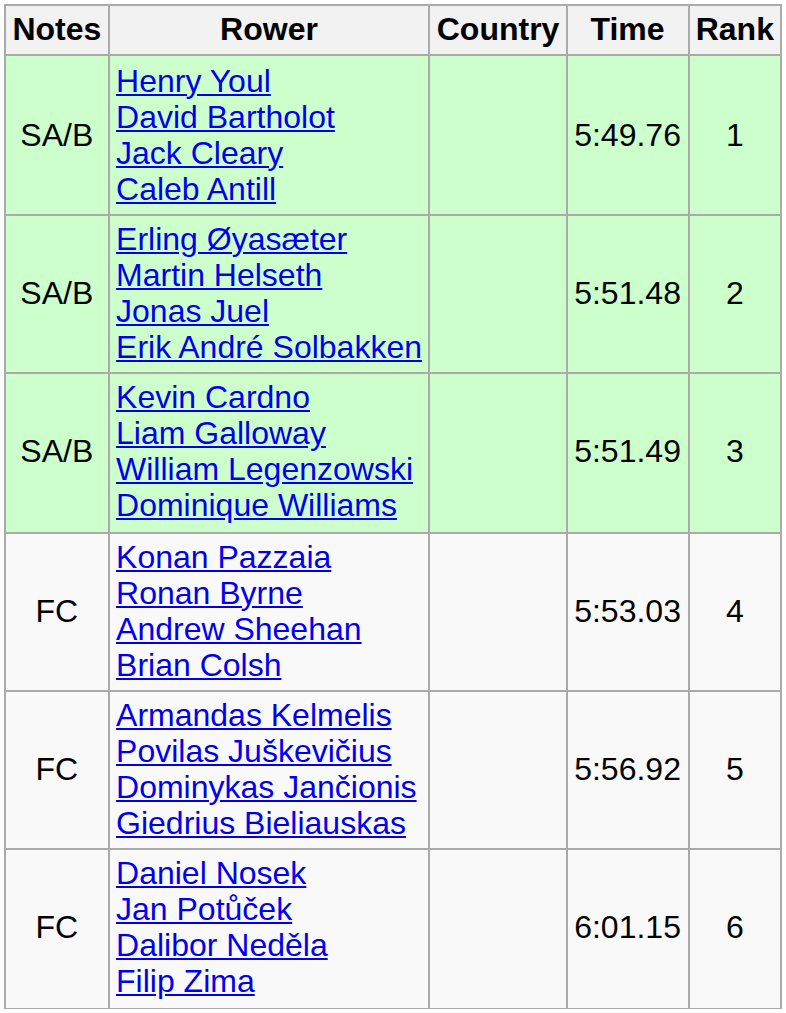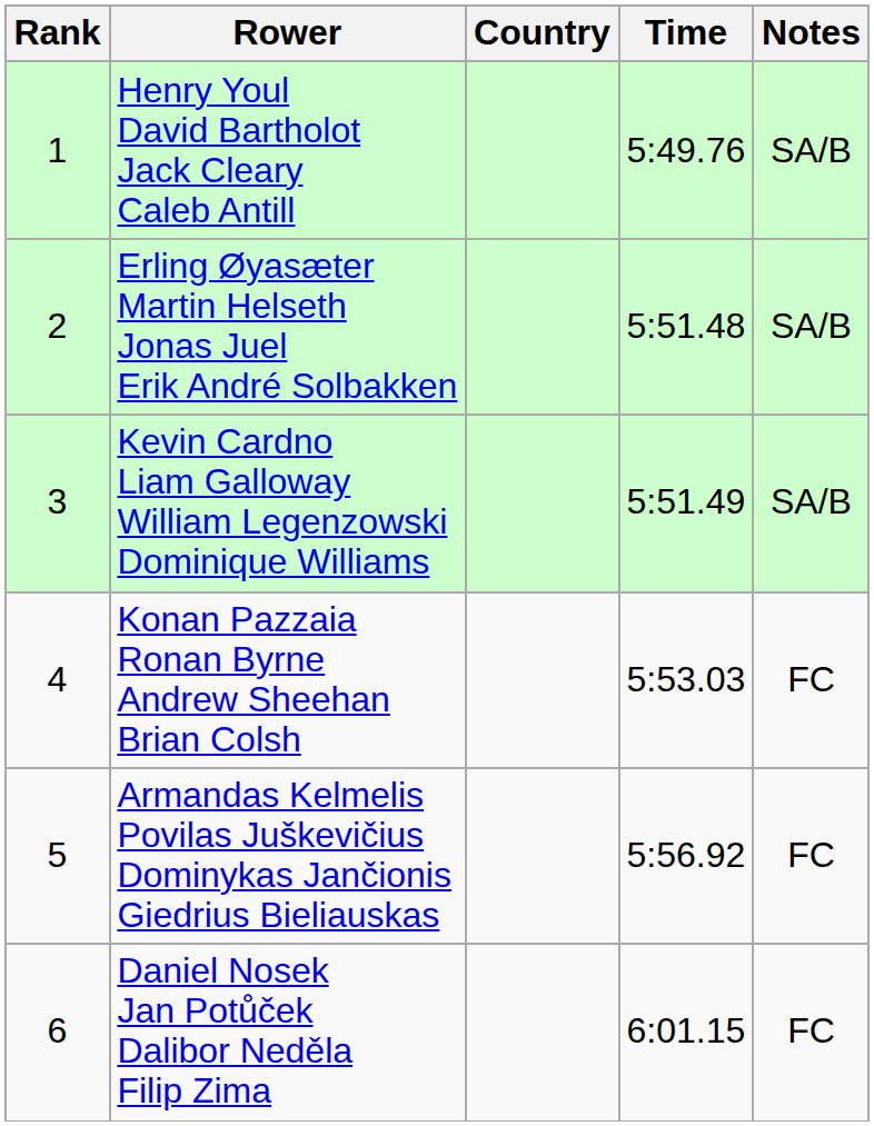columns swapped: Rank <-> Notes
